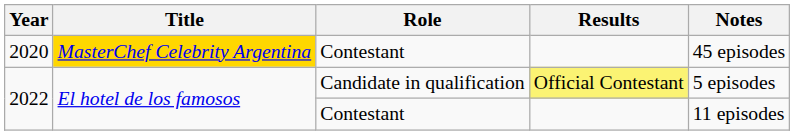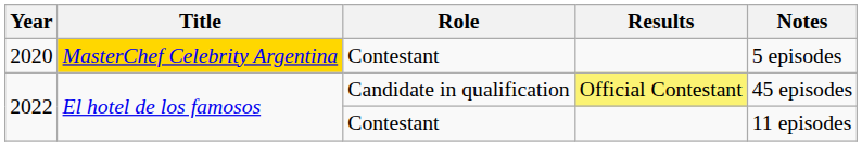2020 | Notes: 45 episodes -> 5 episodes
2022 / Candidate in qualification | Notes: 5 episodes -> 45 episodes
